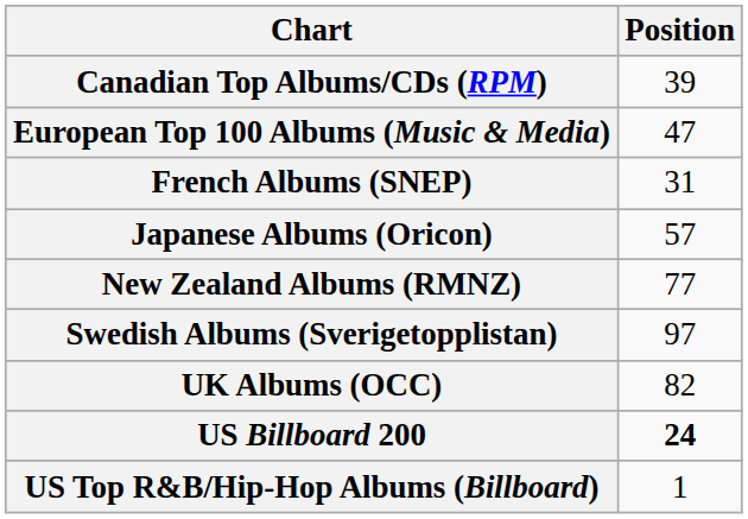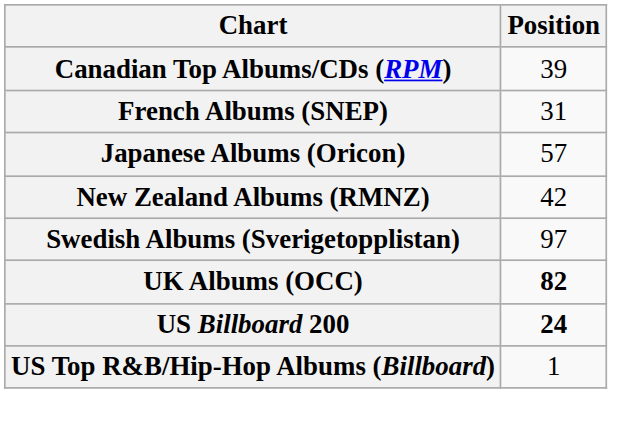- row: European Top 100 Albums (Music & Media) | 47
New Zealand Albums (RMNZ) | Position: 77 -> 42
UK Albums (OCC) | Position: normal -> bold
